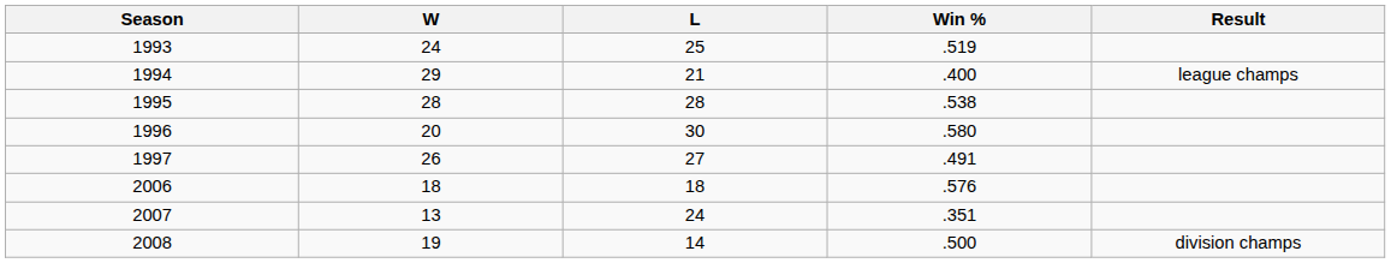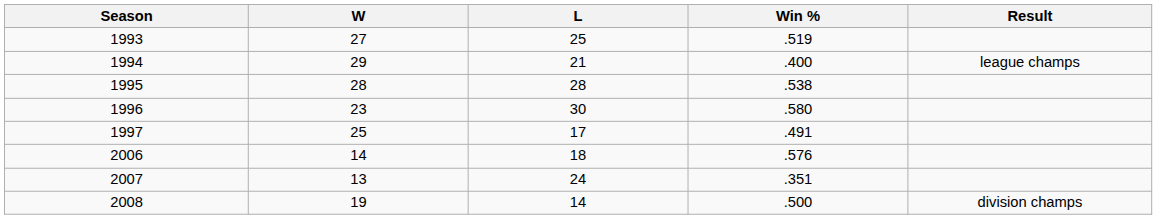1993 | W: 24 -> 27
1996 | W: 20 -> 23
1997 | W: 26 -> 25
1997 | L: 27 -> 17
2006 | W: 18 -> 14
